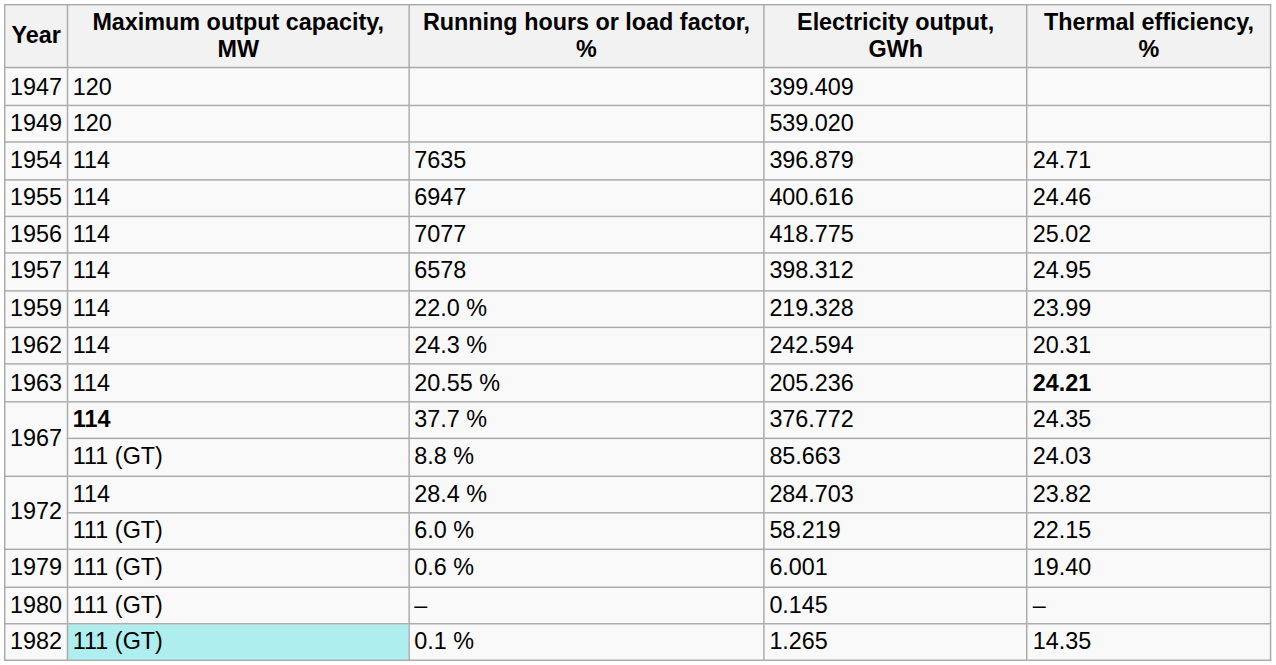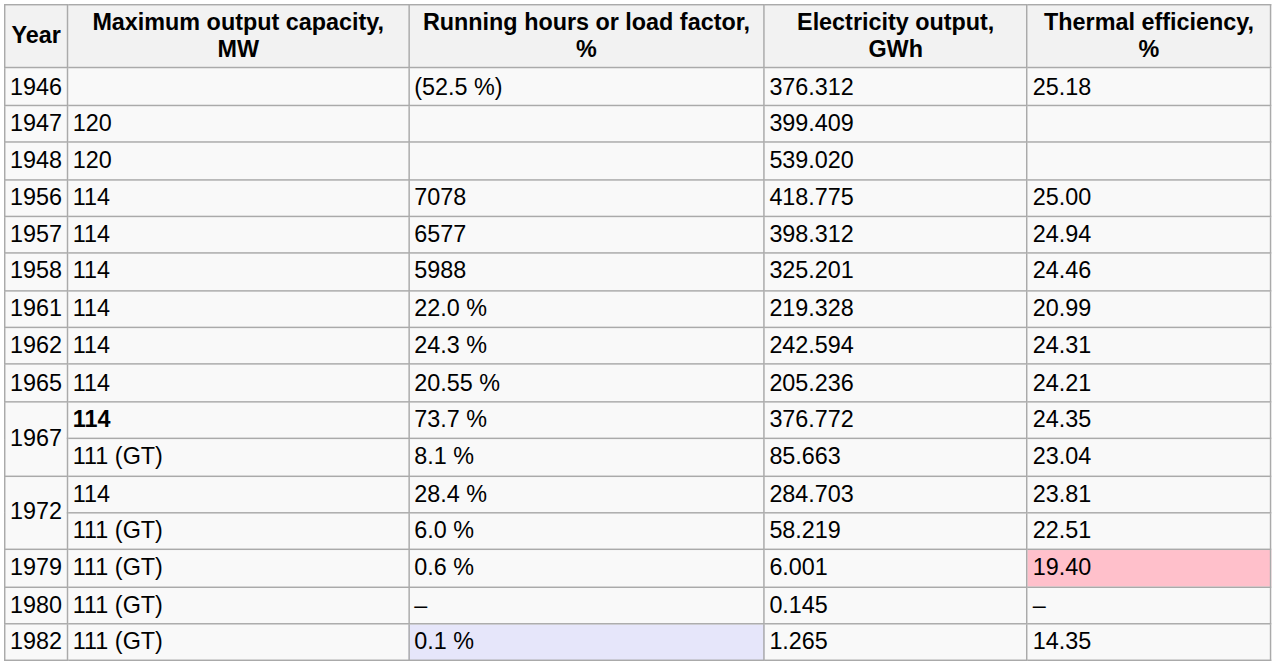+ row: 1946 | (52.5 %) | 376.312 | 25.18
539.020 | Year: 1949 -> 1948
- row: 1954 | 114 | 7635 | 396.879 | 24.71
- row: 1955 | 114 | 6947 | 400.616 | 24.46
418.775 | Running hours or load factor, %: 7077 -> 7078
418.775 | Thermal efficiency, %: 25.02 -> 25.00
398.312 | Running hours or load factor, %: 6578 -> 6577
398.312 | Thermal efficiency, %: 24.95 -> 24.94
+ row: 1958 | 114 | 5988 | 325.201 | 24.46
219.328 | Year: 1959 -> 1961
219.328 | Thermal efficiency, %: 23.99 -> 20.99
242.594 | Thermal efficiency, %: 20.31 -> 24.31
205.236 | Year: 1963 -> 1965
205.236 | Thermal efficiency, %: bold -> normal
376.772 | Running hours or load factor, %: 37.7 % -> 73.7 %
85.663 | Running hours or load factor, %: 8.8 % -> 8.1 %
85.663 | Thermal efficiency, %: 24.03 -> 23.04
284.703 | Thermal efficiency, %: 23.82 -> 23.81
58.219 | Thermal efficiency, %: 22.15 -> 22.51
6.001 | Thermal efficiency, %: no background -> pink background
1.265 | Maximum output capacity, MW: paleturquoise background -> no background
1.265 | Running hours or load factor, %: no background -> lavender background
